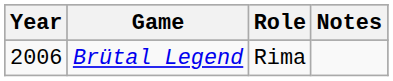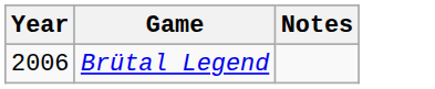- column: Role | Rima
